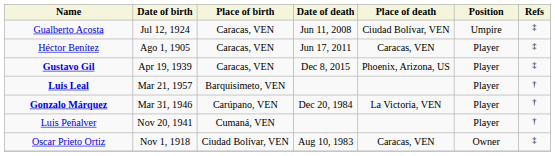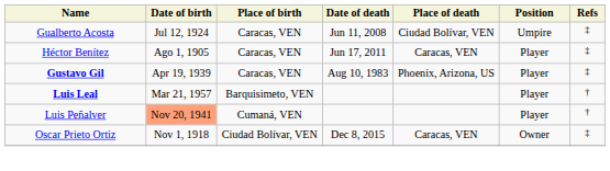Gustavo Gil | Date of death: Dec 8, 2015 -> Aug 10, 1983
- row: Gonzalo Márquez | Mar 31, 1946 | Carúpano, VEN | Dec 20, 1984 | La Victoria, VEN | Player | †
Luis Peñalver | Date of birth: no background -> lightsalmon background
Oscar Prieto Ortiz | Date of death: Aug 10, 1983 -> Dec 8, 2015
